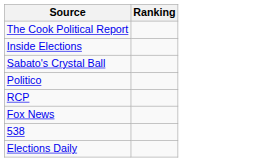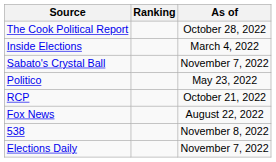+ column: As of | October 28, 2022 | March 4, 2022 | November 7, 2022 | May 23, 2022 | October 21, 2022 | August 22, 2022 | November 8, 2022 | November 7, 2022
